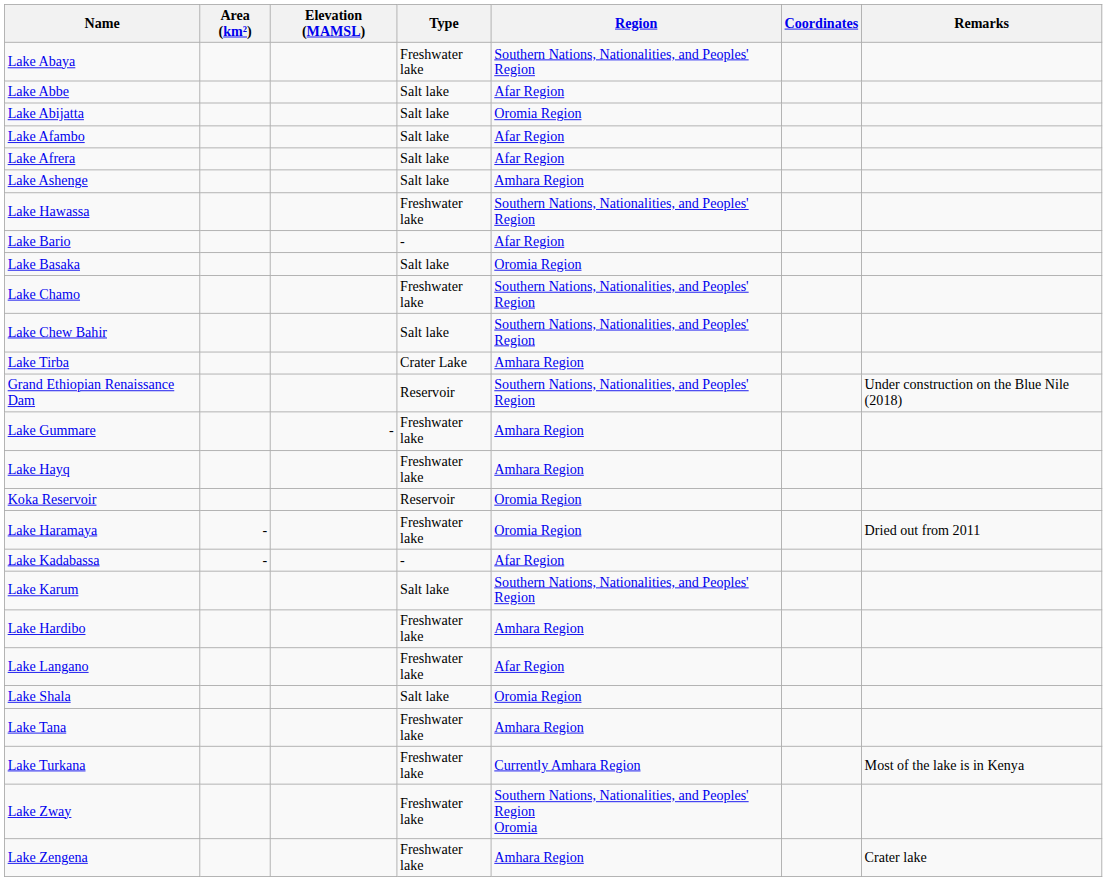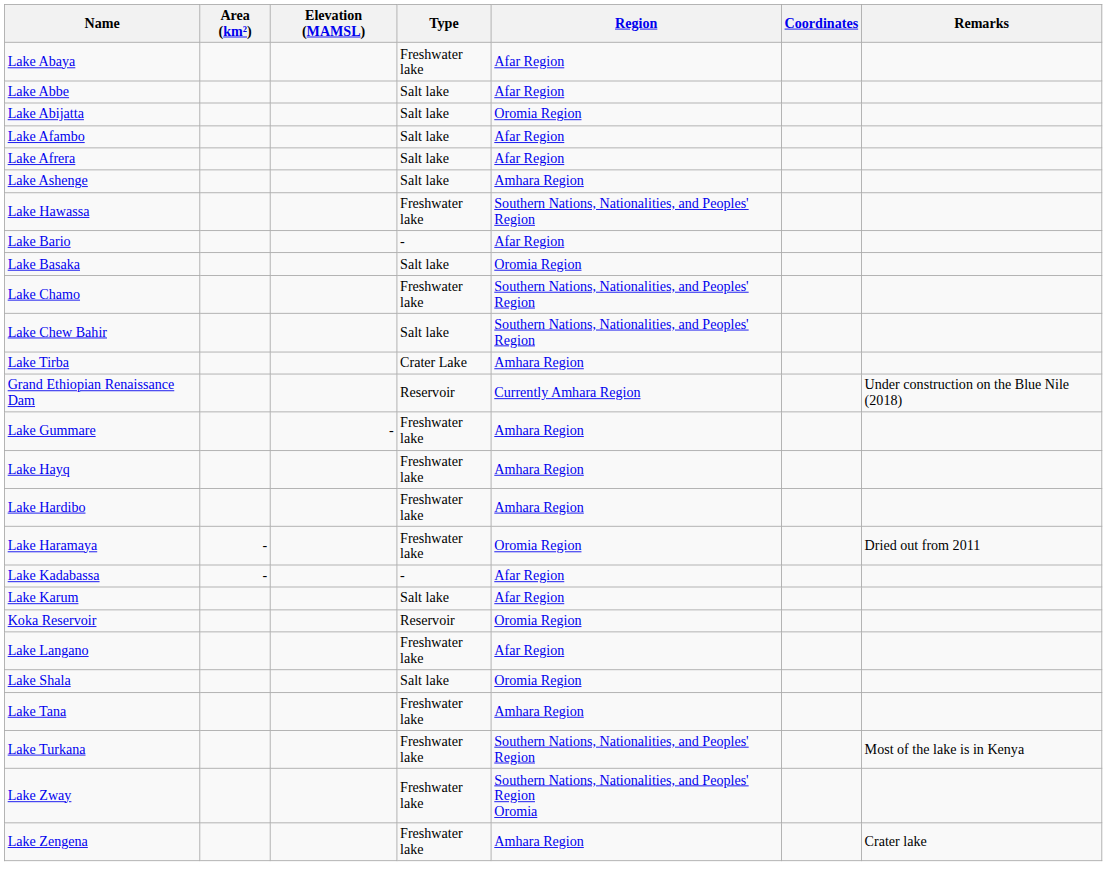Lake Abaya | Region: Southern Nations, Nationalities, and Peoples' Region -> Afar Region
Grand Ethiopian Renaissance Dam | Region: Southern Nations, Nationalities, and Peoples' Region -> Currently Amhara Region
rows swapped: Lake Hardibo <-> Koka Reservoir
Lake Karum | Region: Southern Nations, Nationalities, and Peoples' Region -> Afar Region
Lake Turkana | Region: Currently Amhara Region -> Southern Nations, Nationalities, and Peoples' Region
